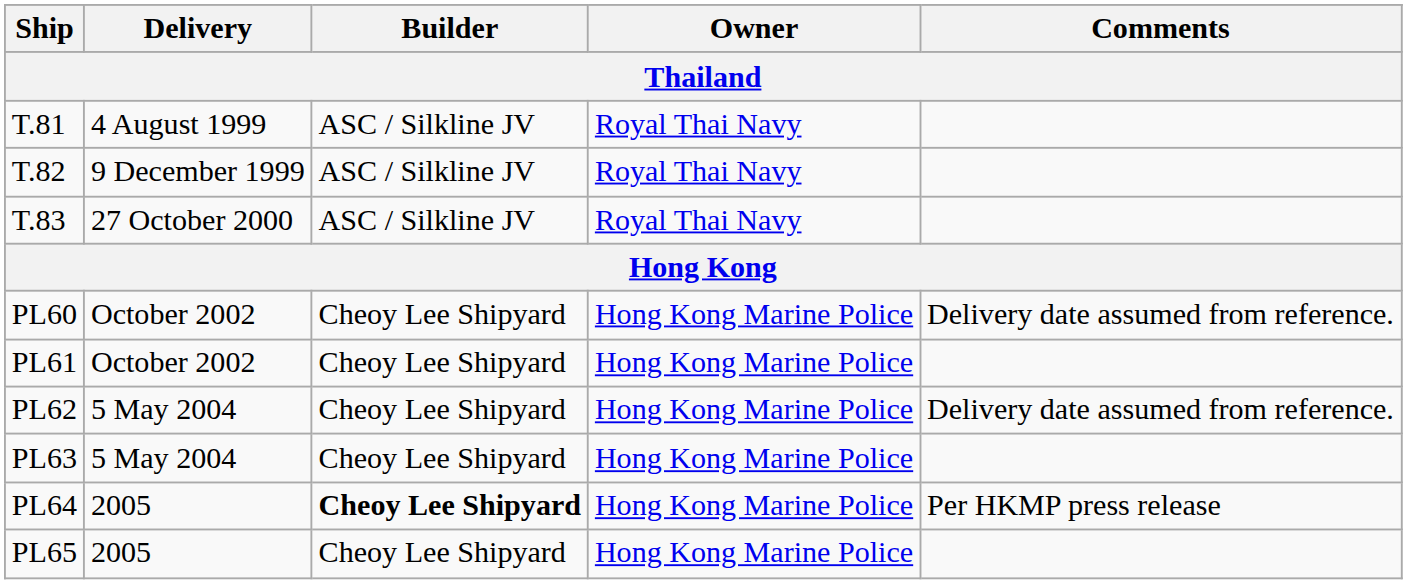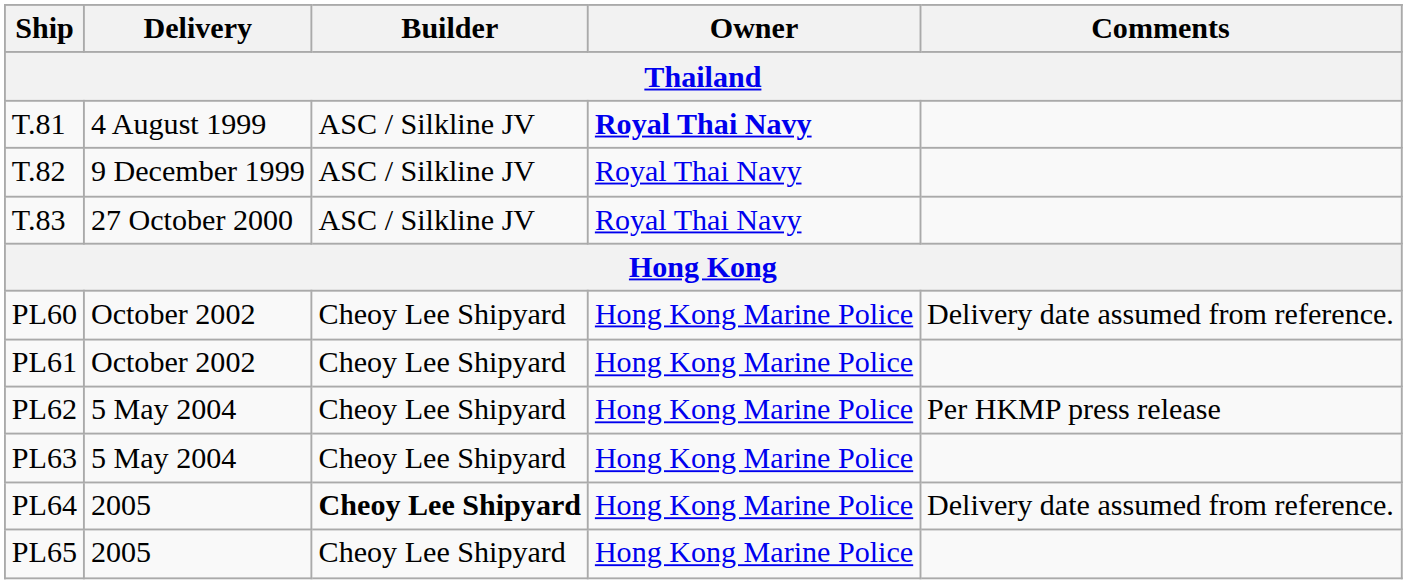T.81 | Owner: normal -> bold
PL62 | Comments: Delivery date assumed from reference. -> Per HKMP press release
PL64 | Comments: Per HKMP press release -> Delivery date assumed from reference.
